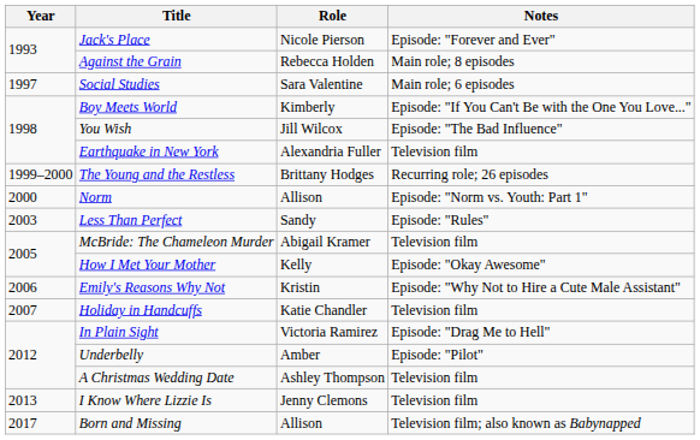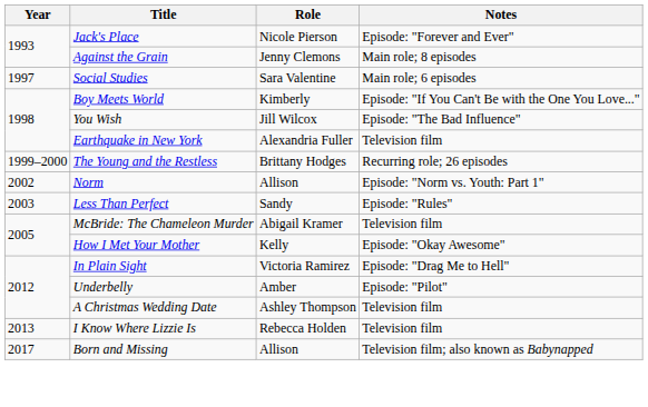Against the Grain | Role: Rebecca Holden -> Jenny Clemons
Norm | Year: 2000 -> 2002
- row: 2006 | Emily's Reasons Why Not | Kristin | Episode: "Why Not to Hire a Cute Male Assistant"
- row: 2007 | Holiday in Handcuffs | Katie Chandler | Television film
I Know Where Lizzie Is | Role: Jenny Clemons -> Rebecca Holden
